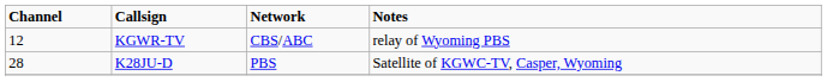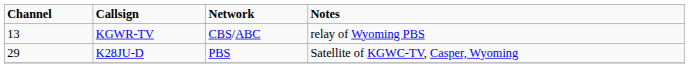KGWR-TV | Channel: 12 -> 13
K28JU-D | Channel: 28 -> 29
